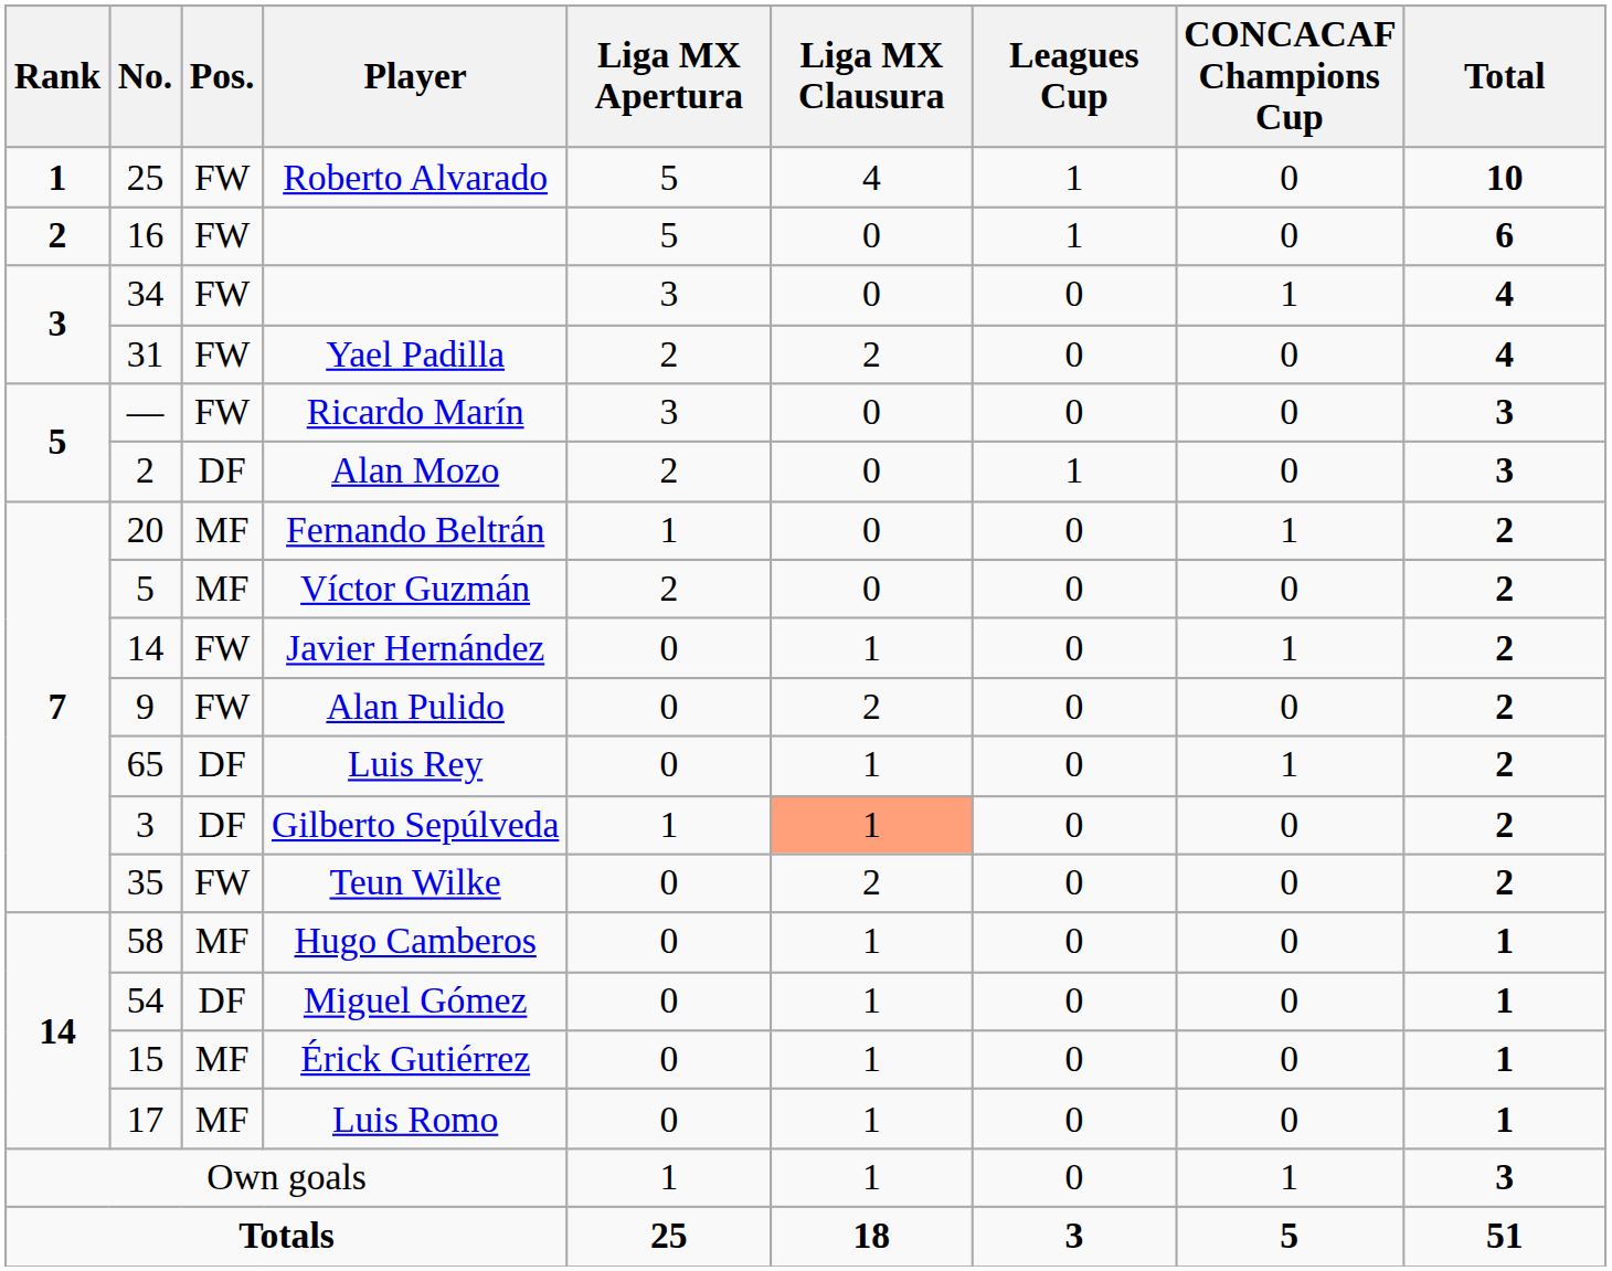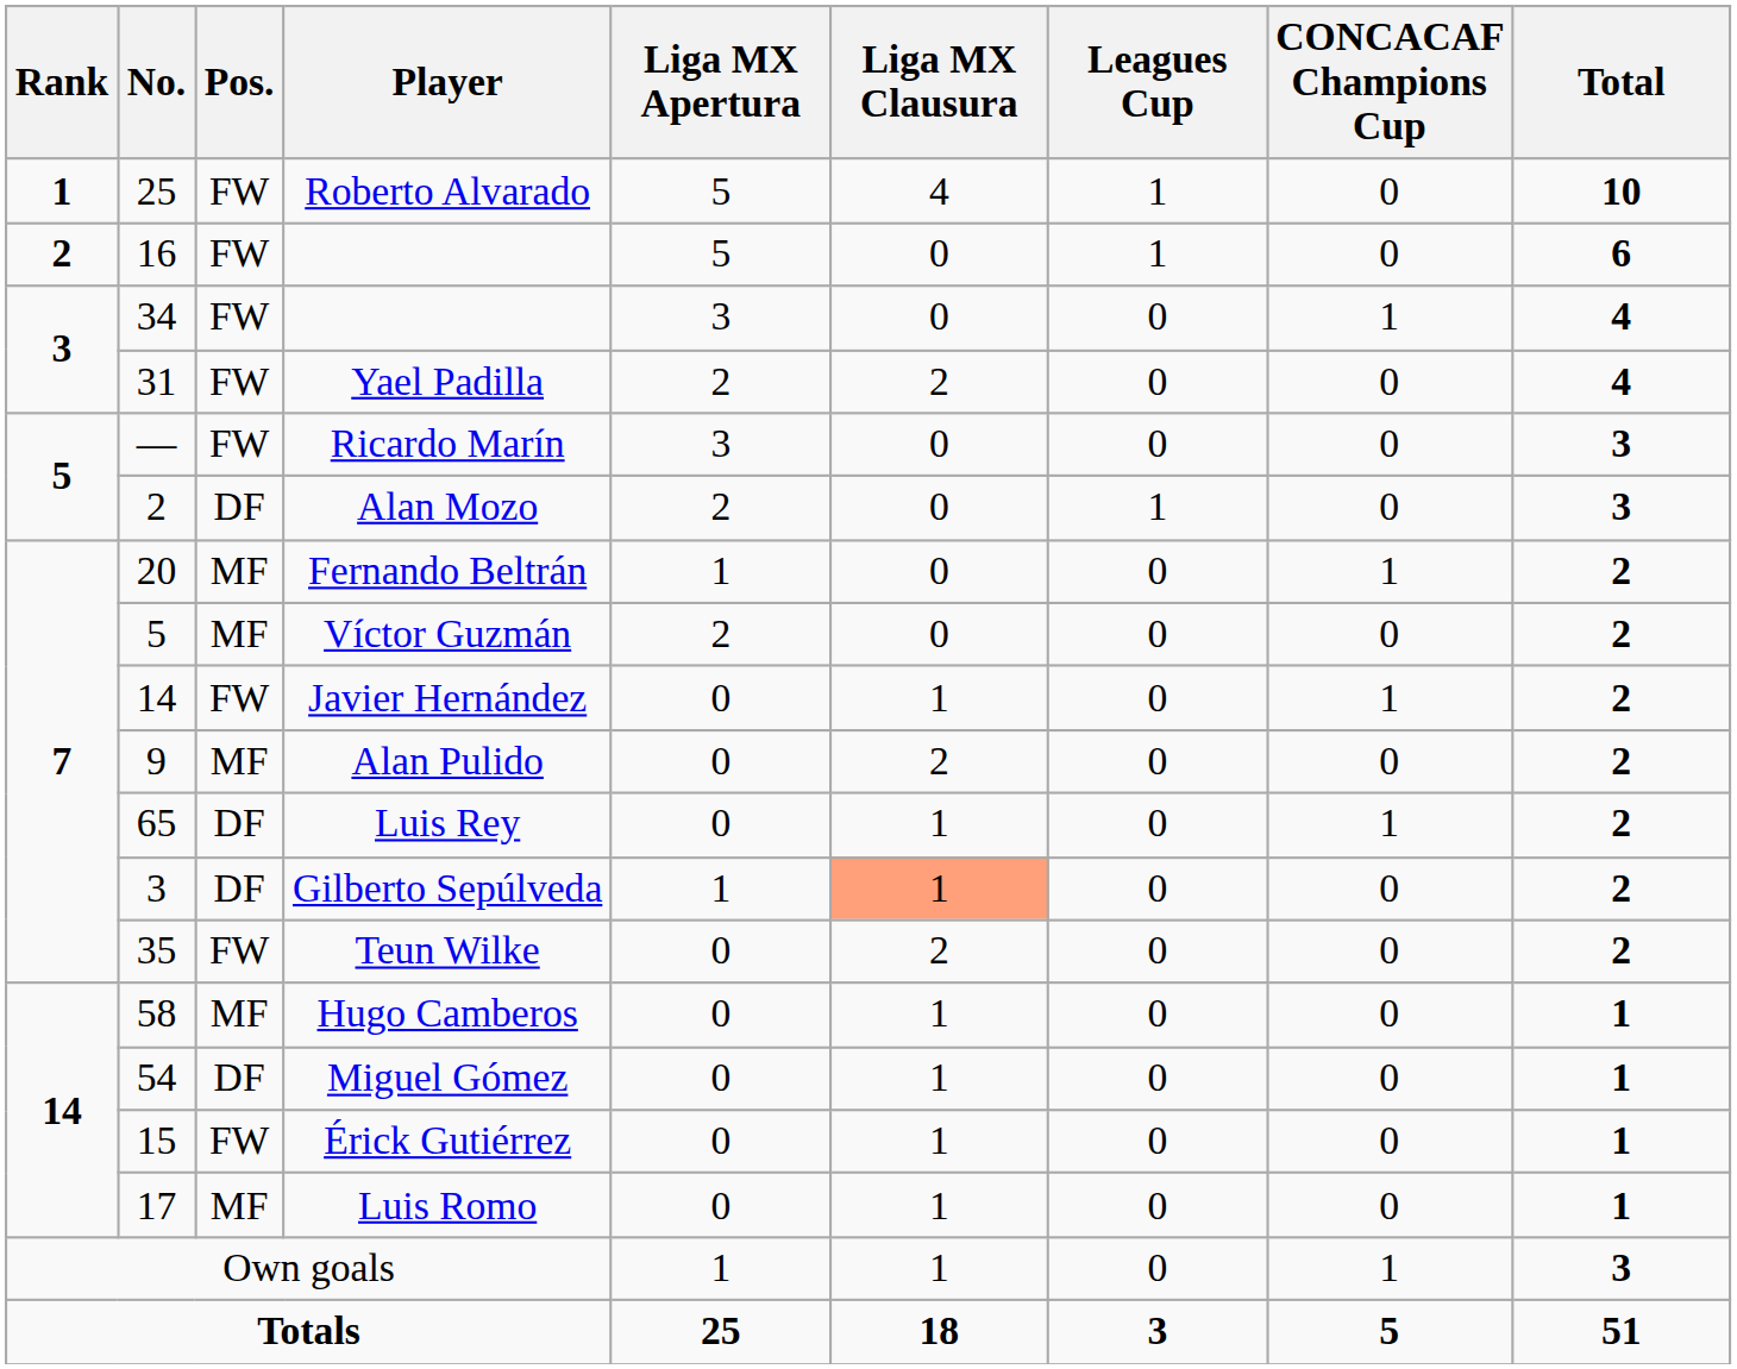Alan Pulido | Pos.: FW -> MF
Érick Gutiérrez | Pos.: MF -> FW
